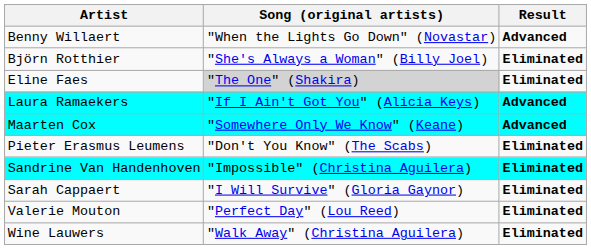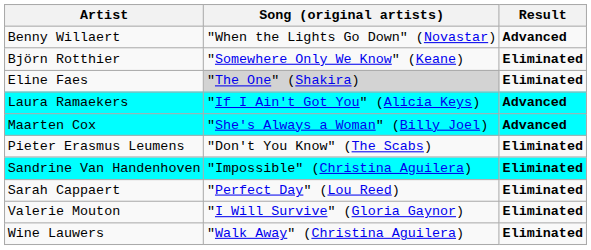Björn Rotthier | Song (original artists): "She's Always a Woman" (Billy Joel) -> "Somewhere Only We Know" (Keane)
Maarten Cox | Song (original artists): "Somewhere Only We Know" (Keane) -> "She's Always a Woman" (Billy Joel)
Sarah Cappaert | Song (original artists): "I Will Survive" (Gloria Gaynor) -> "Perfect Day" (Lou Reed)
Valerie Mouton | Song (original artists): "Perfect Day" (Lou Reed) -> "I Will Survive" (Gloria Gaynor)
